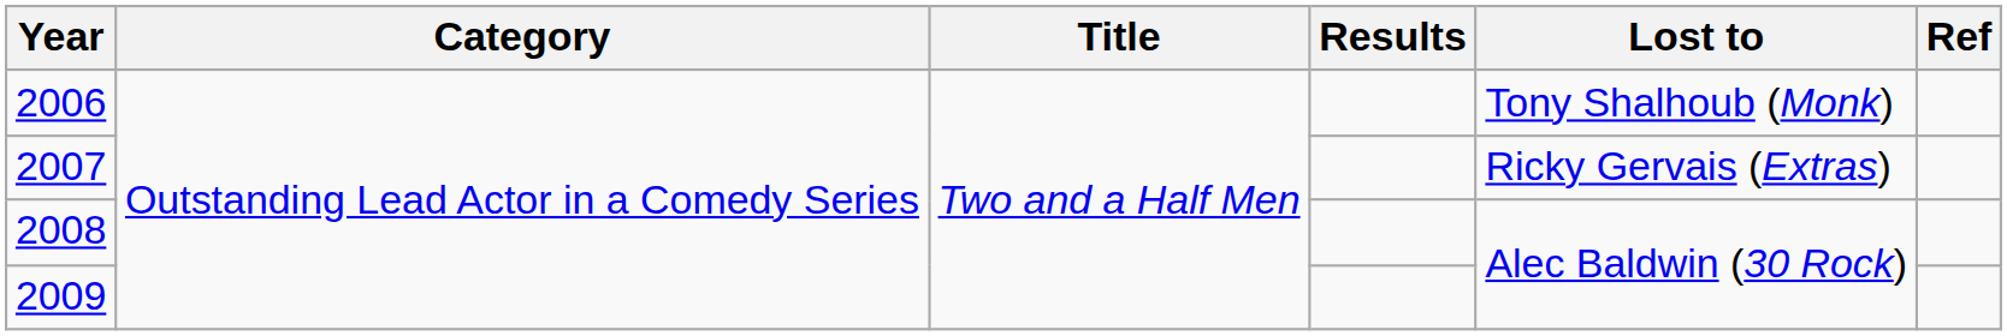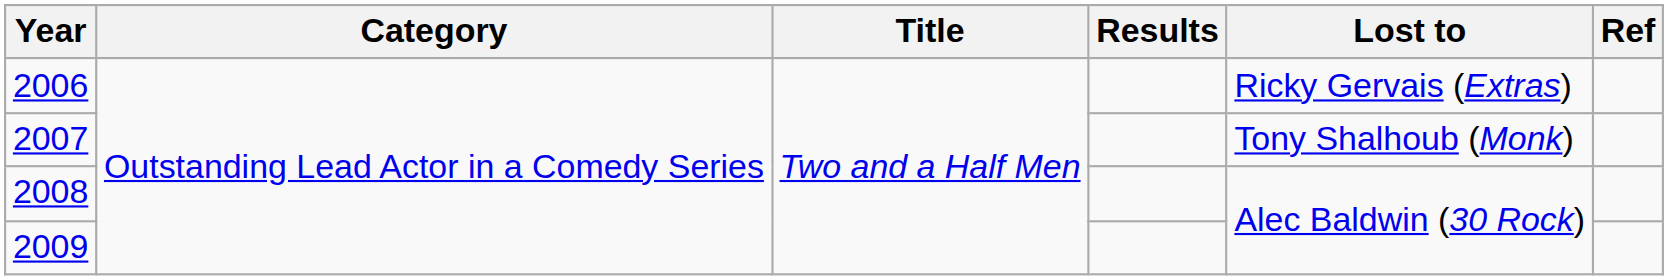2006 | Lost to: Tony Shalhoub (Monk) -> Ricky Gervais (Extras)
2007 | Lost to: Ricky Gervais (Extras) -> Tony Shalhoub (Monk)
